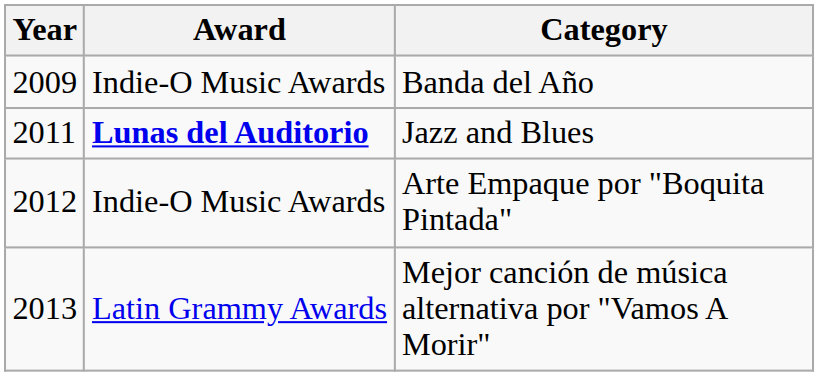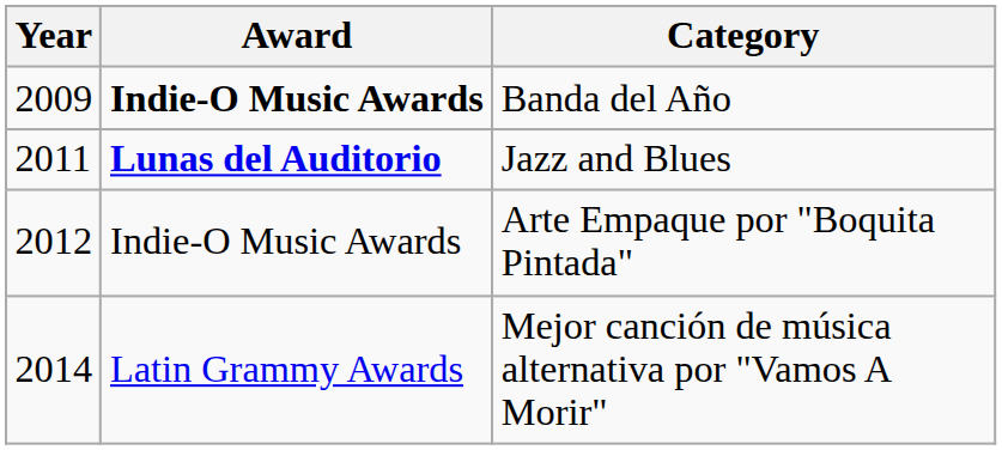Banda del Año | Award: normal -> bold
Mejor canción de música alternativa por "Vamos A Morir" | Year: 2013 -> 2014
